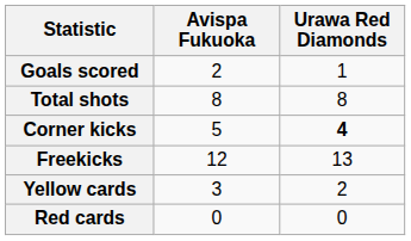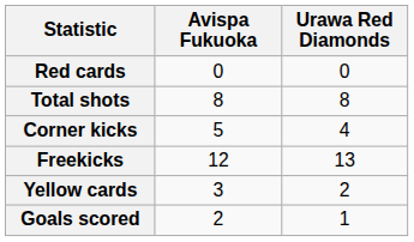rows swapped: Goals scored <-> Red cards
Corner kicks | Urawa Red Diamonds: bold -> normal
